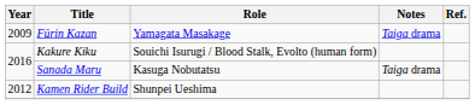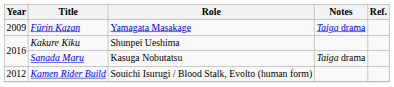Kakure Kiku | Role: Souichi Isurugi / Blood Stalk, Evolto (human form) -> Shunpei Ueshima
Kamen Rider Build | Role: Shunpei Ueshima -> Souichi Isurugi / Blood Stalk, Evolto (human form)
